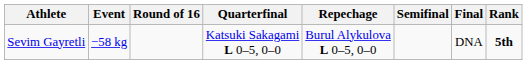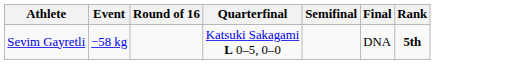- column: Repechage | Burul Alykulova L 0–5, 0–0
